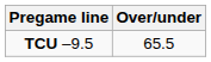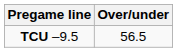TCU –9.5 | Over/under: 65.5 -> 56.5
